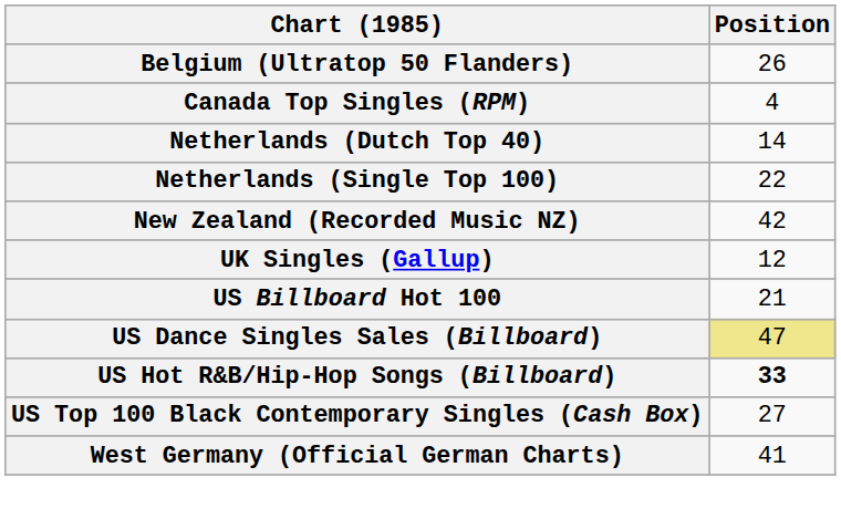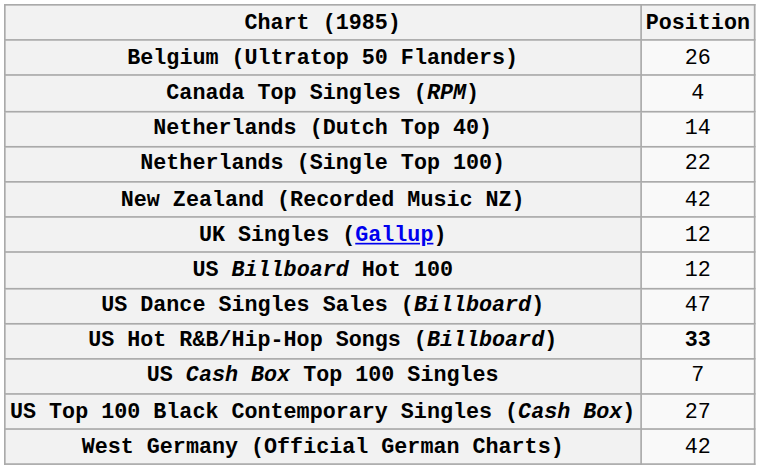US Billboard Hot 100 | Position: 21 -> 12
US Dance Singles Sales (Billboard) | Position: khaki background -> no background
+ row: US Cash Box Top 100 Singles | 7
West Germany (Official German Charts) | Position: 41 -> 42
